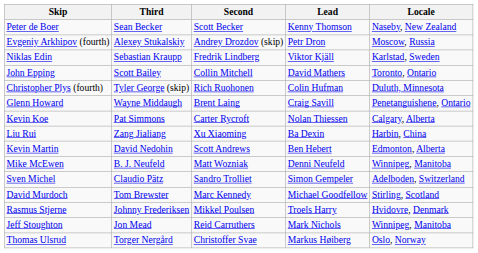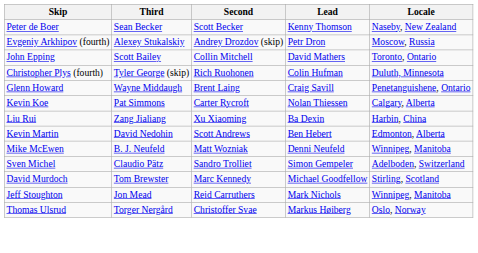- row: Niklas Edin | Sebastian Kraupp | Fredrik Lindberg | Viktor Kjäll | Karlstad, Sweden
- row: Rasmus Stjerne | Johnny Frederiksen | Mikkel Poulsen | Troels Harry | Hvidovre, Denmark
